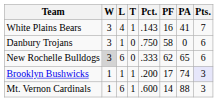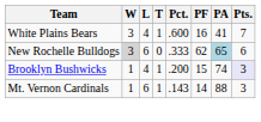White Plains Bears | Pct.: .143 -> .600
- row: Danbury Trojans | 3 | 1 | 0 | .750 | 58 | 0 | 6
New Rochelle Bulldogs | PA: no background -> lightblue background
Brooklyn Bushwicks | L: 1 -> 4
Brooklyn Bushwicks | PF: 17 -> 15
Mt. Vernon Cardinals | Pct.: .600 -> .143
